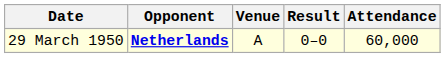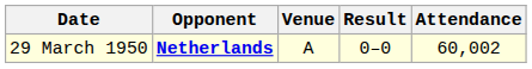29 March 1950 | Attendance: 60,000 -> 60,002
